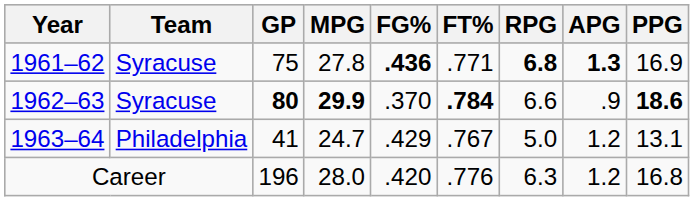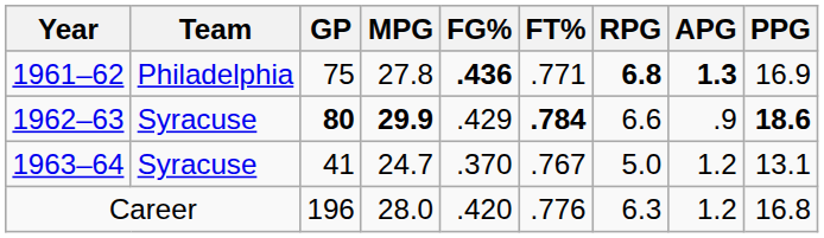1961–62 | Team: Syracuse -> Philadelphia
1962–63 | FG%: .370 -> .429
1963–64 | Team: Philadelphia -> Syracuse
1963–64 | FG%: .429 -> .370
